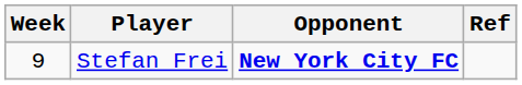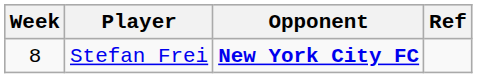Stefan Frei | Week: 9 -> 8
